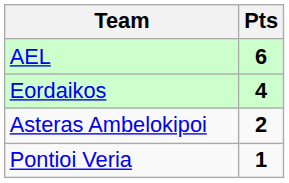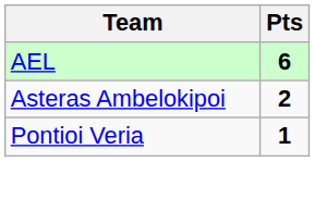- row: Eordaikos | 4
